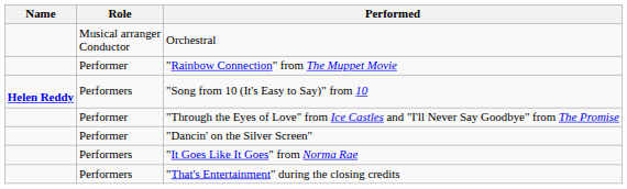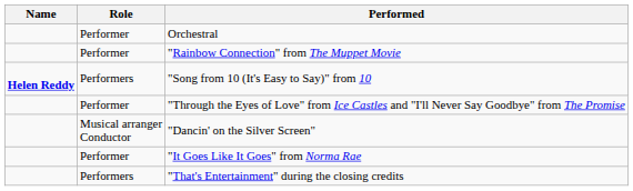Orchestral | Role: Musical arranger Conductor -> Performer
"Dancin' on the Silver Screen" | Role: Performer -> Musical arranger Conductor
"It Goes Like It Goes" from Norma Rae | Role: Performers -> Performer
